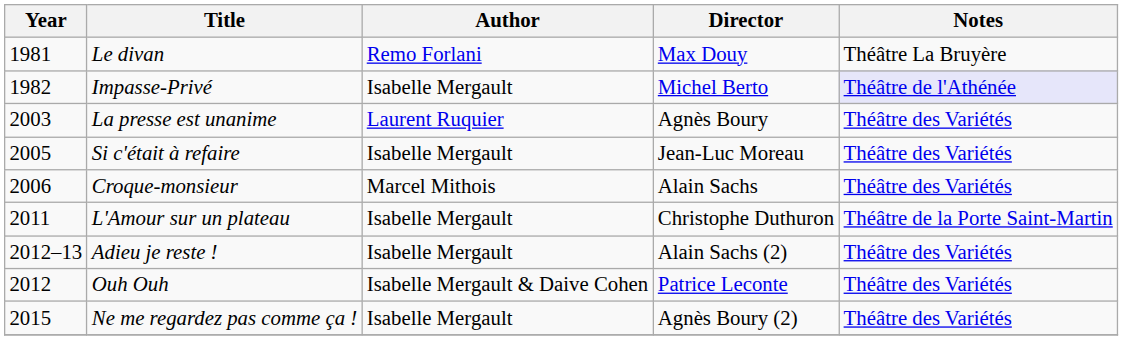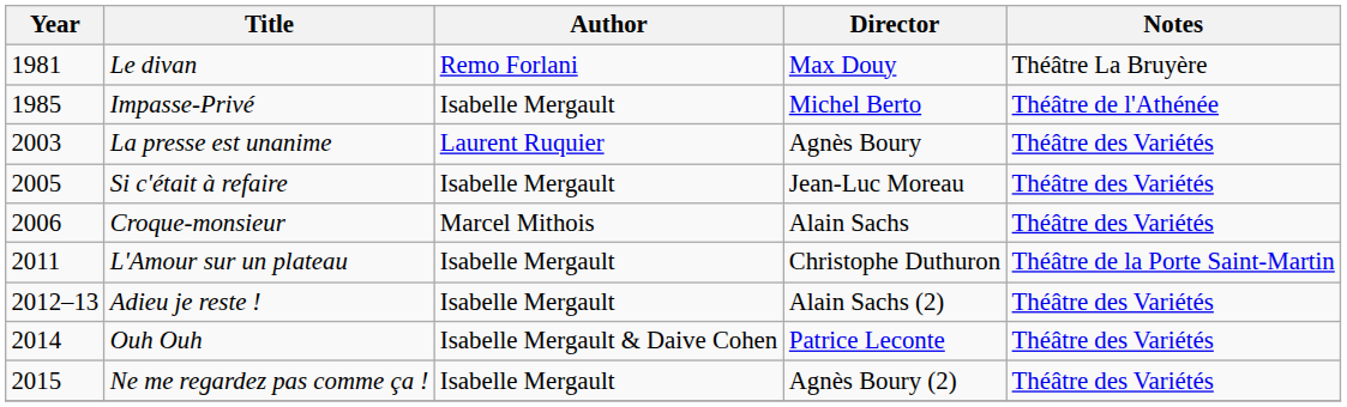Impasse-Privé | Year: 1982 -> 1985
Impasse-Privé | Notes: lavender background -> no background
Ouh Ouh | Year: 2012 -> 2014
